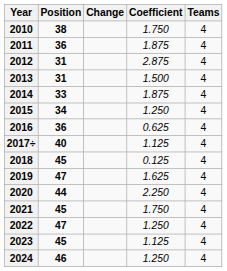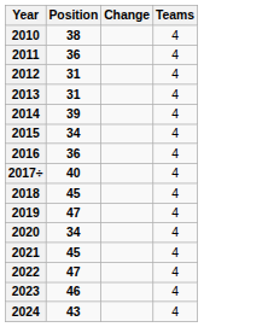- column: Coefficient | 1.750 | 1.875 | 2.875 | 1.500 | 1.875 | 1.250 | 0.625 | 1.125 | 0.125 | 1.625 | 2.250 | 1.750 | 1.250 | 1.125 | 1.250
2014 | Position: 33 -> 39
2020 | Position: 44 -> 34
2023 | Position: 45 -> 46
2024 | Position: 46 -> 43
